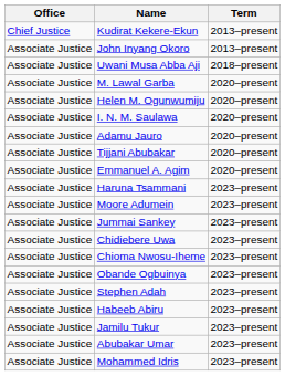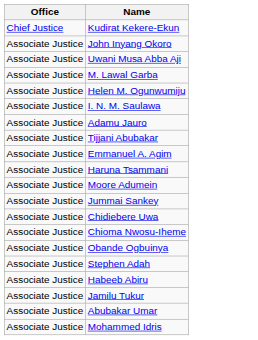- column: Term | 2013–present | 2013–present | 2018–present | 2020–present | 2020–present | 2020–present | 2020–present | 2020–present | 2020–present | 2023–present | 2023–present | 2023–present | 2023–present | 2023–present | 2023–present | 2023–present | 2023–present | 2023–present | 2023–present | 2023–present
